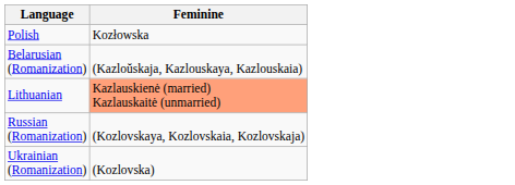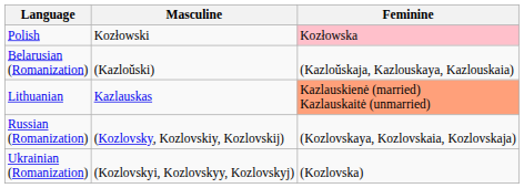+ column: Masculine | Kozłowski | (Kazloŭski) | Kazlauskas | (Kozlovsky, Kozlovskiy, Kozlovskij) | (Kozlovskyi, Kozlovskyy, Kozlovskyj)
Polish | Feminine: no background -> pink background
